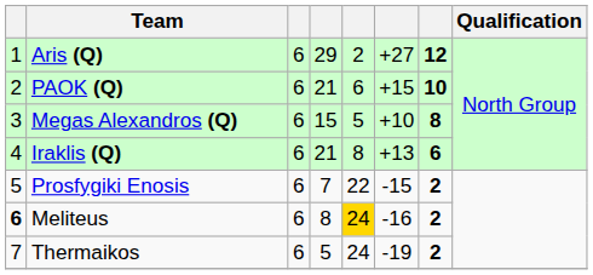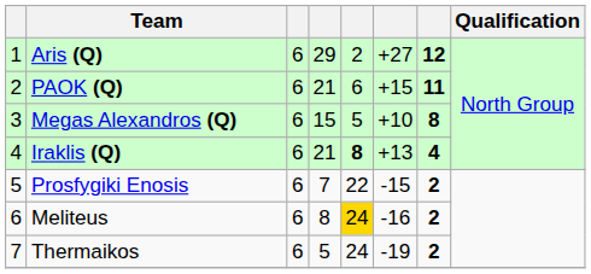PAOK (Q) | column 7: 10 -> 11
Iraklis (Q) | column 5: normal -> bold
Iraklis (Q) | column 7: 6 -> 4
Meliteus | column 1: bold -> normal
